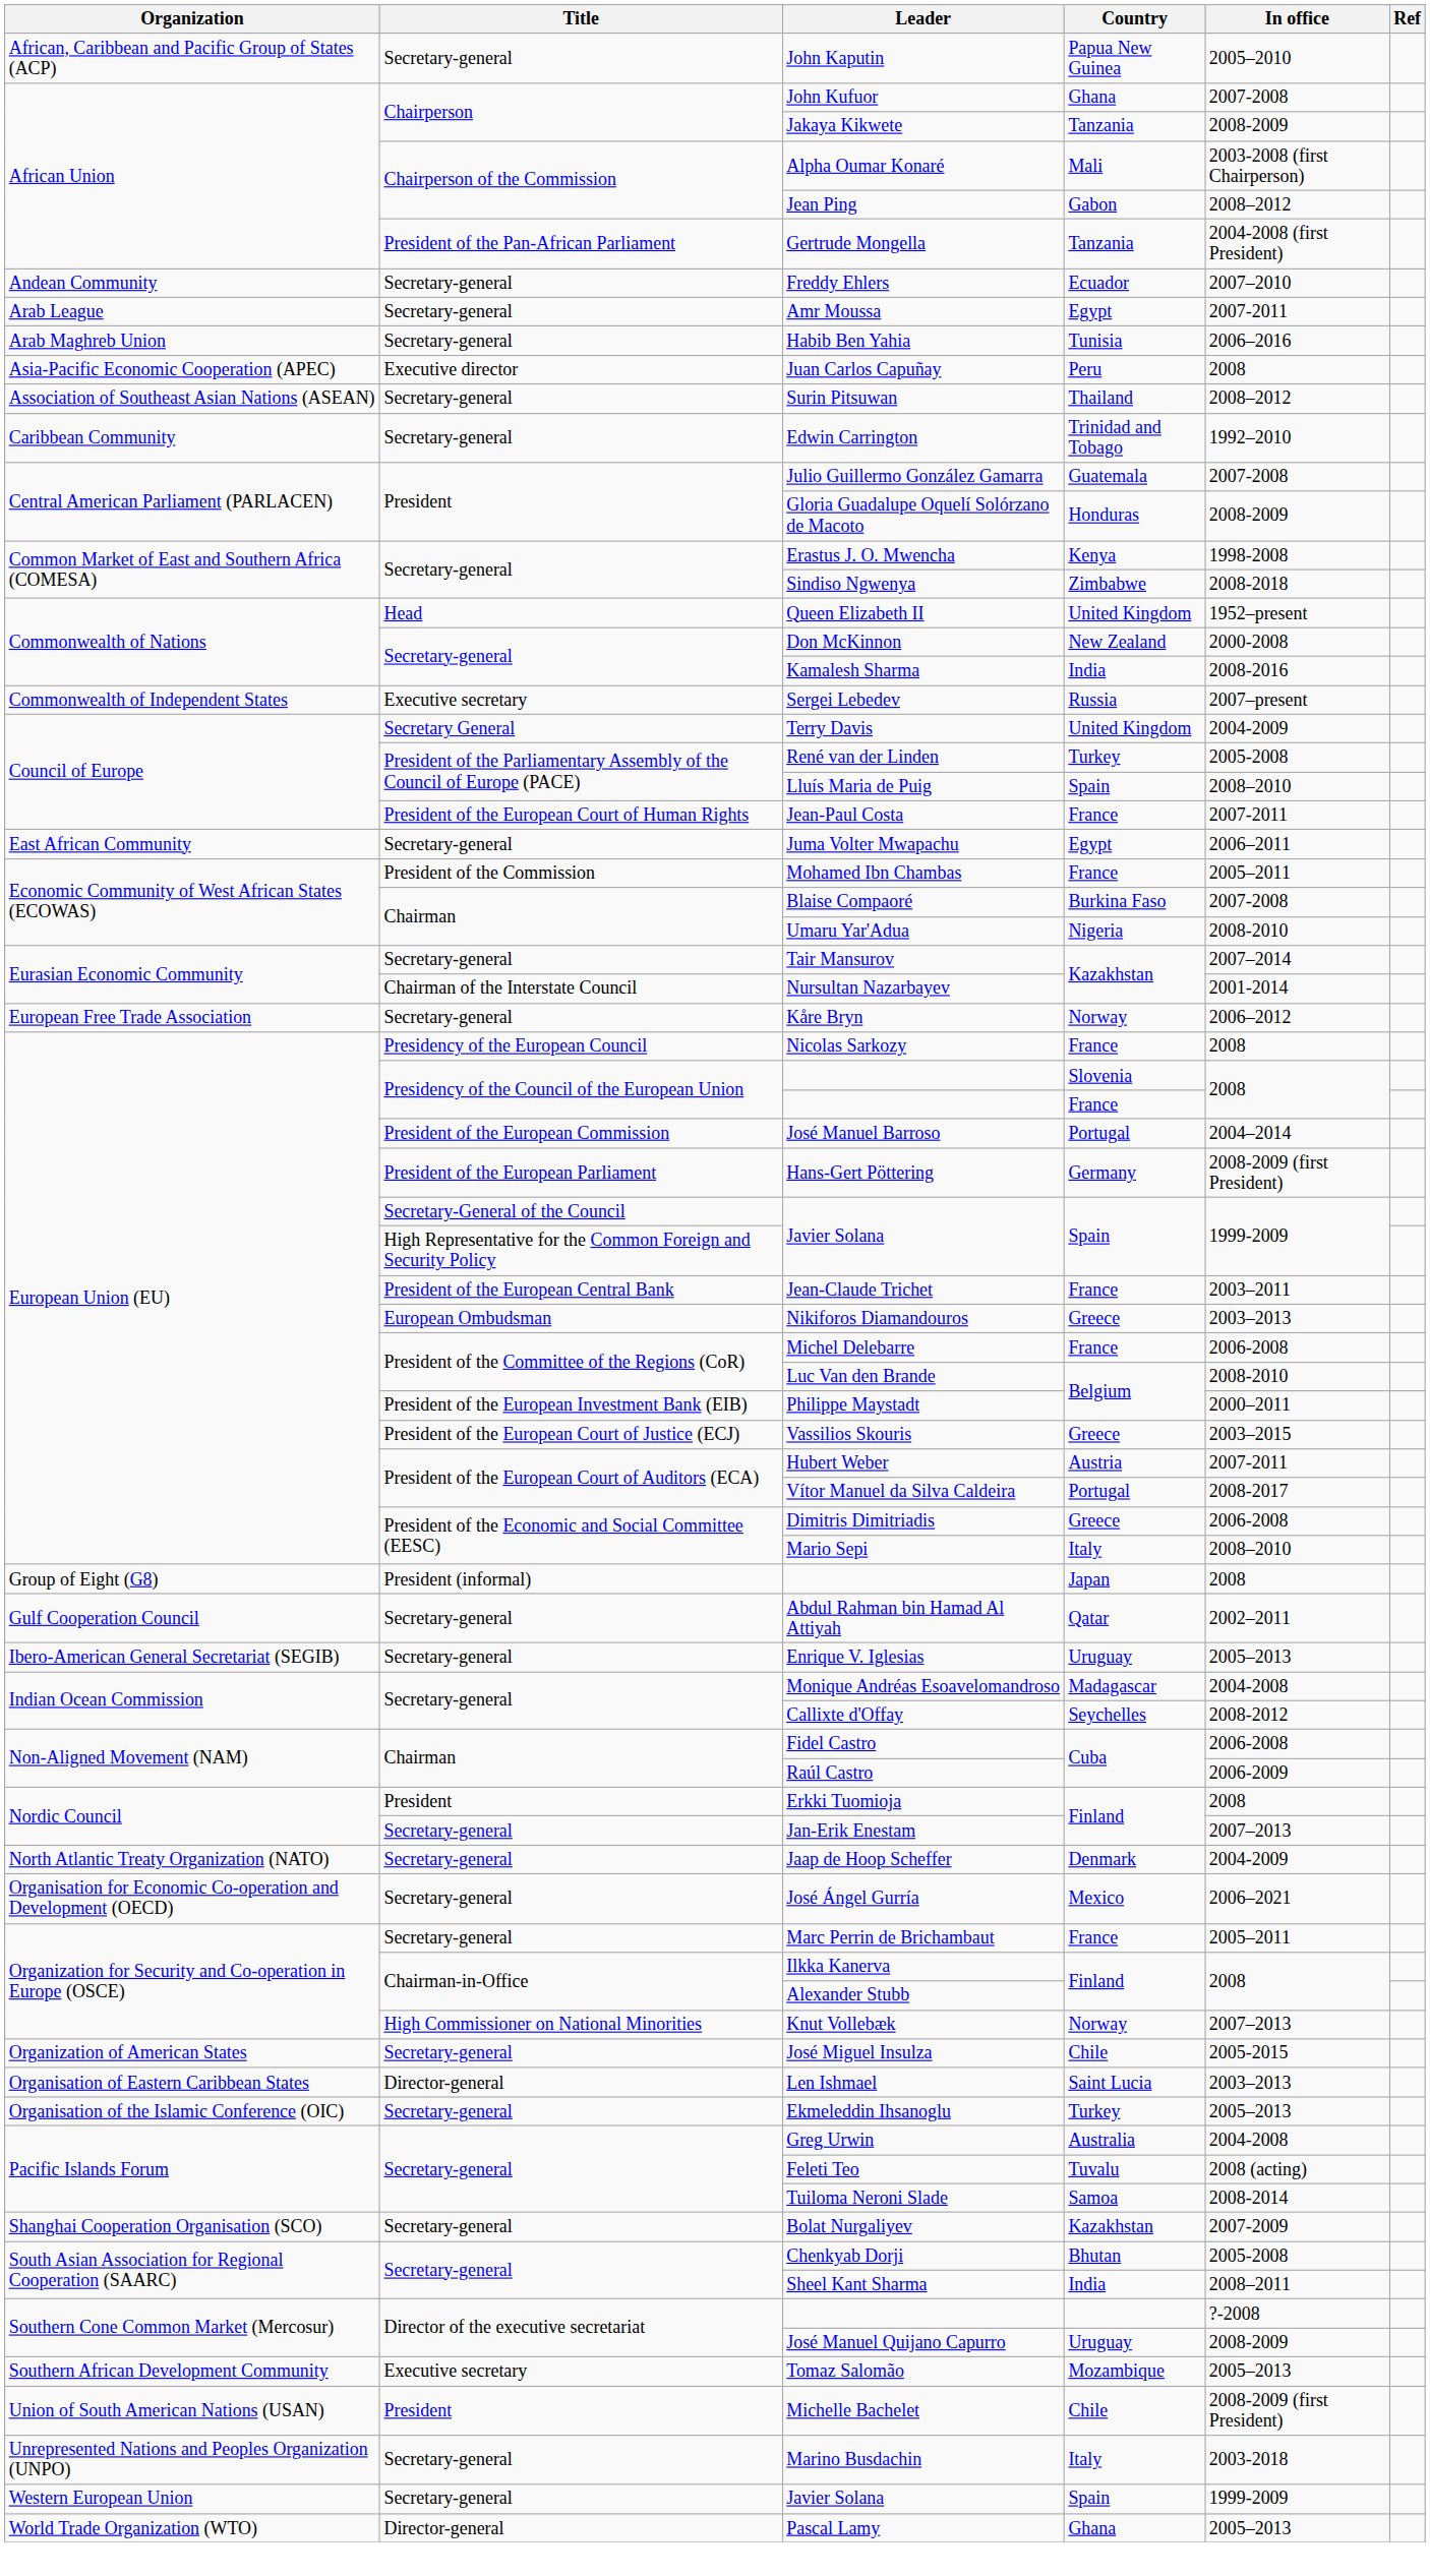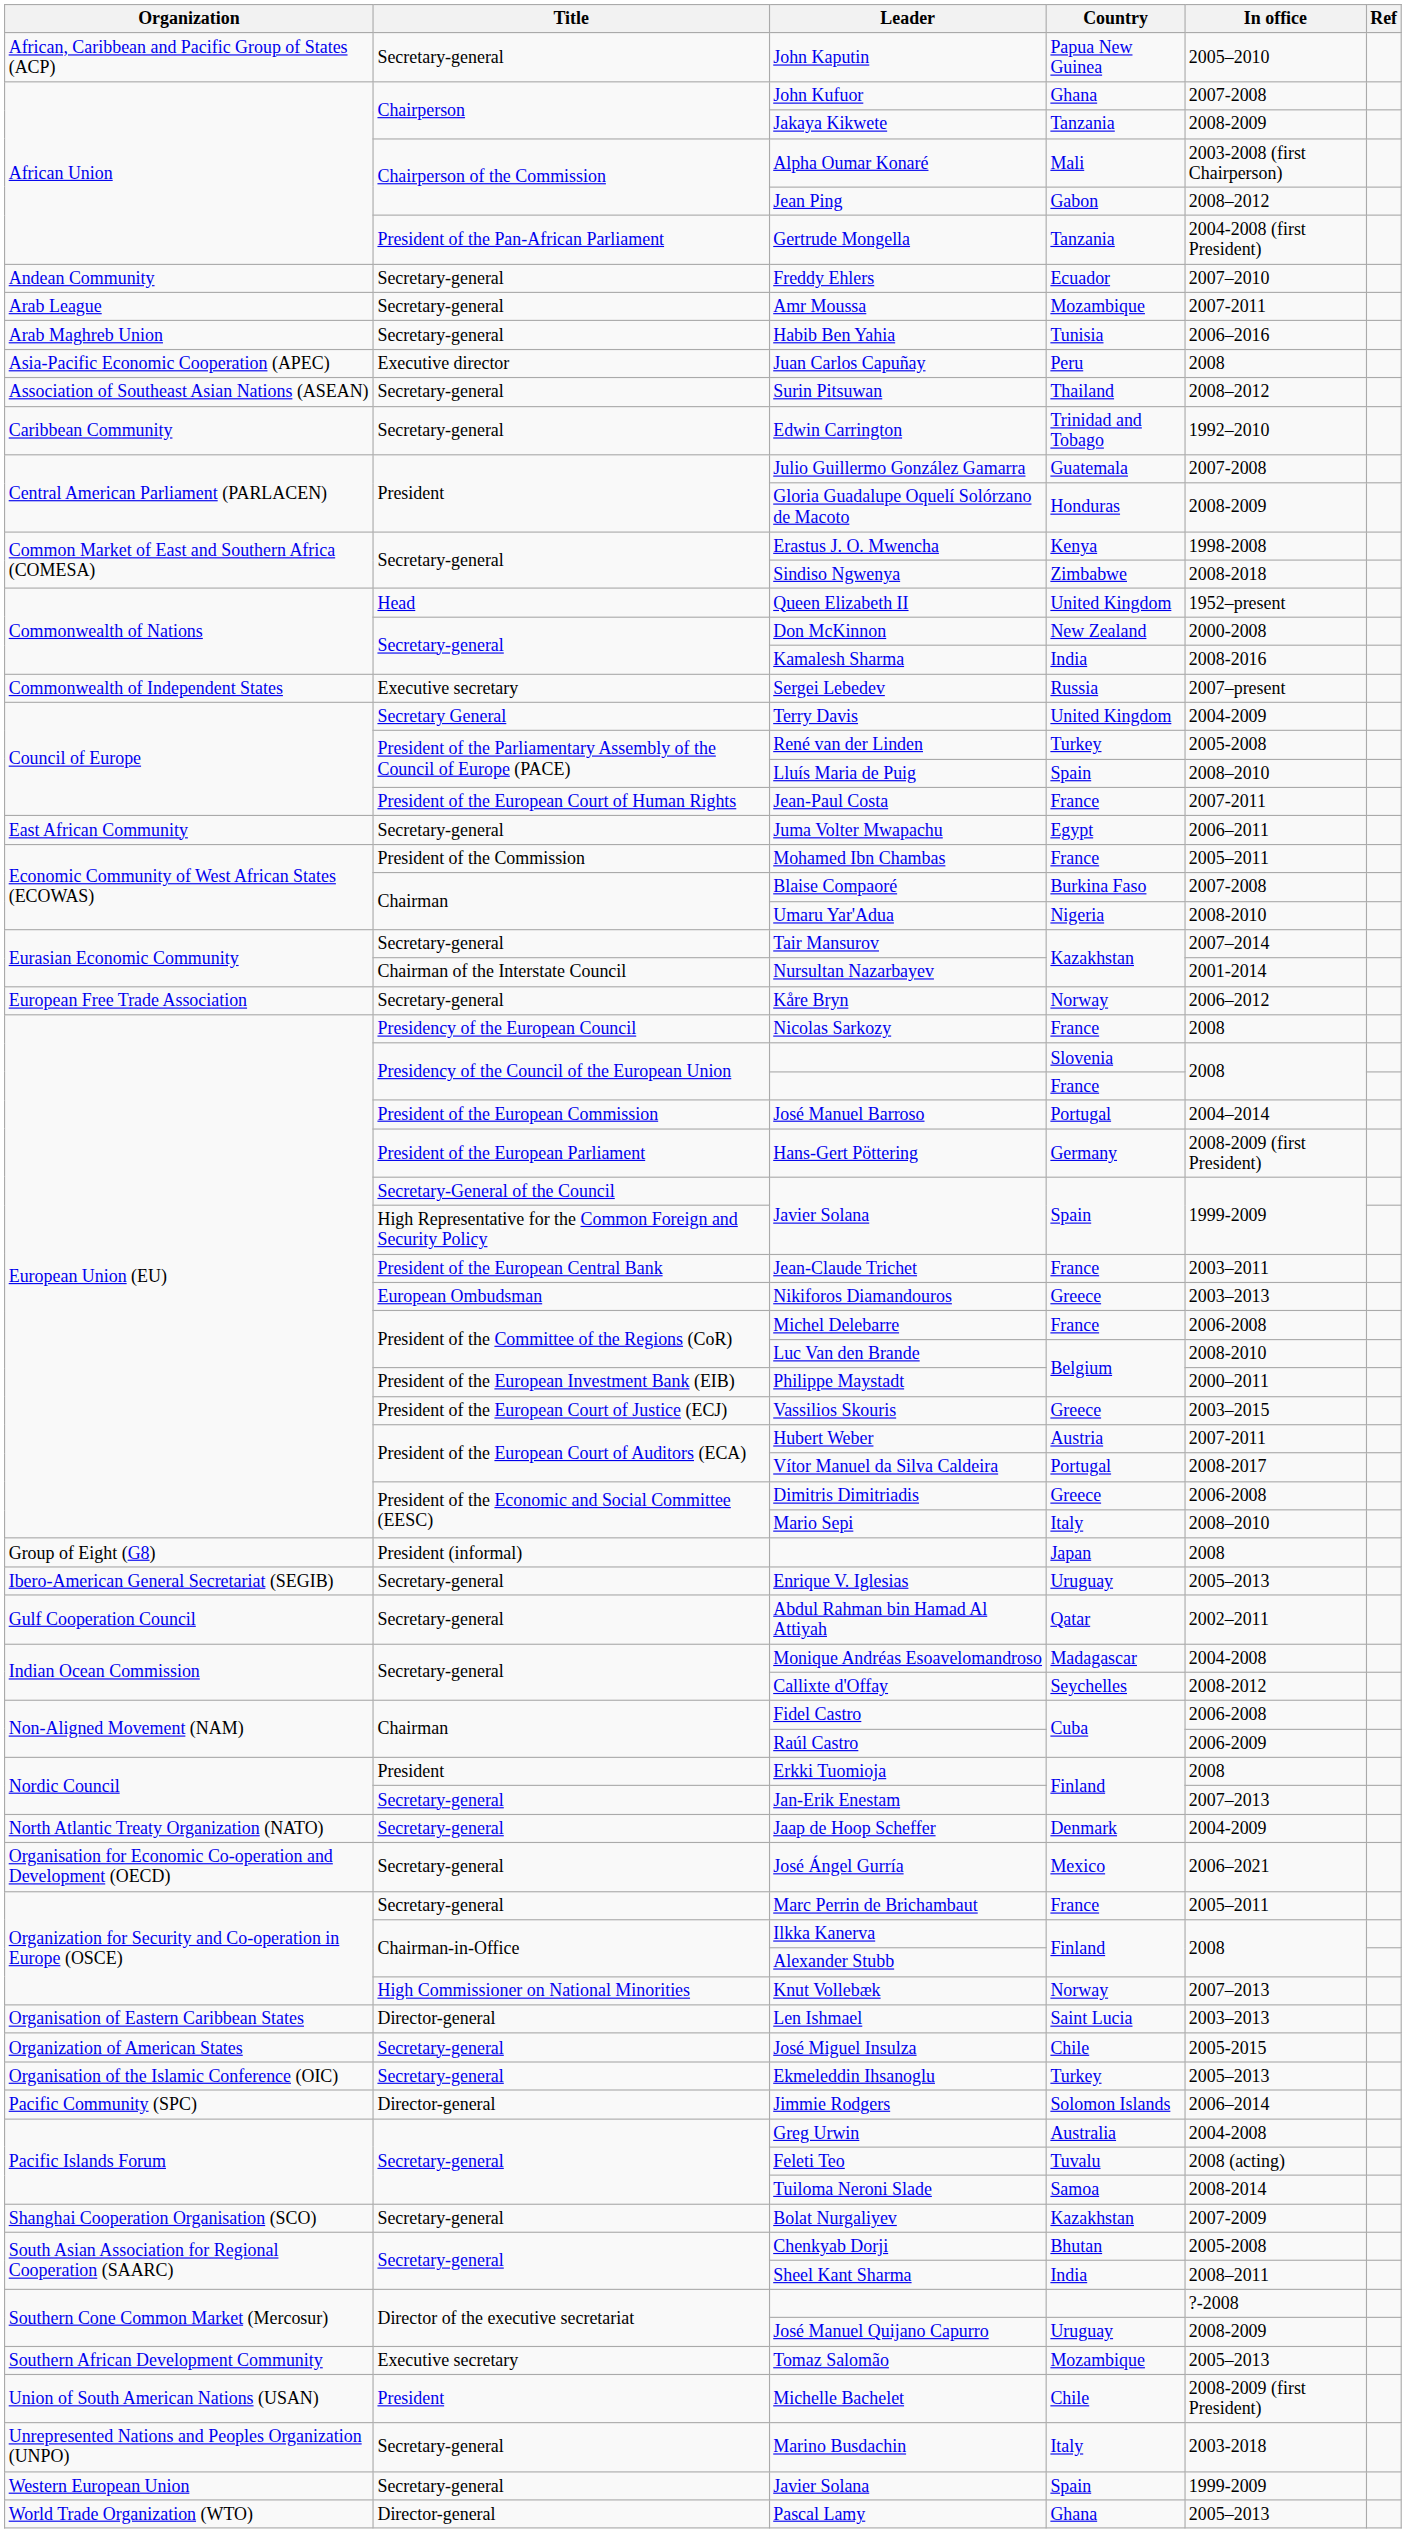Amr Moussa | Country: Egypt -> Mozambique
rows swapped: Abdul Rahman bin Hamad Al Attiyah <-> Enrique V. Iglesias
rows swapped: José Miguel Insulza <-> Len Ishmael
+ row: Pacific Community (SPC) | Director-general | Jimmie Rodgers | Solomon Islands | 2006–2014
